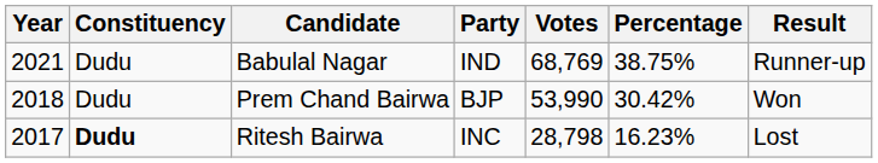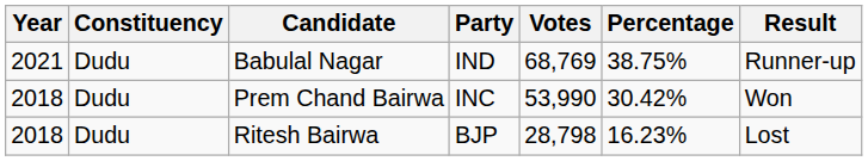Prem Chand Bairwa | Party: BJP -> INC
Ritesh Bairwa | Year: 2017 -> 2018
Ritesh Bairwa | Constituency: bold -> normal
Ritesh Bairwa | Party: INC -> BJP
